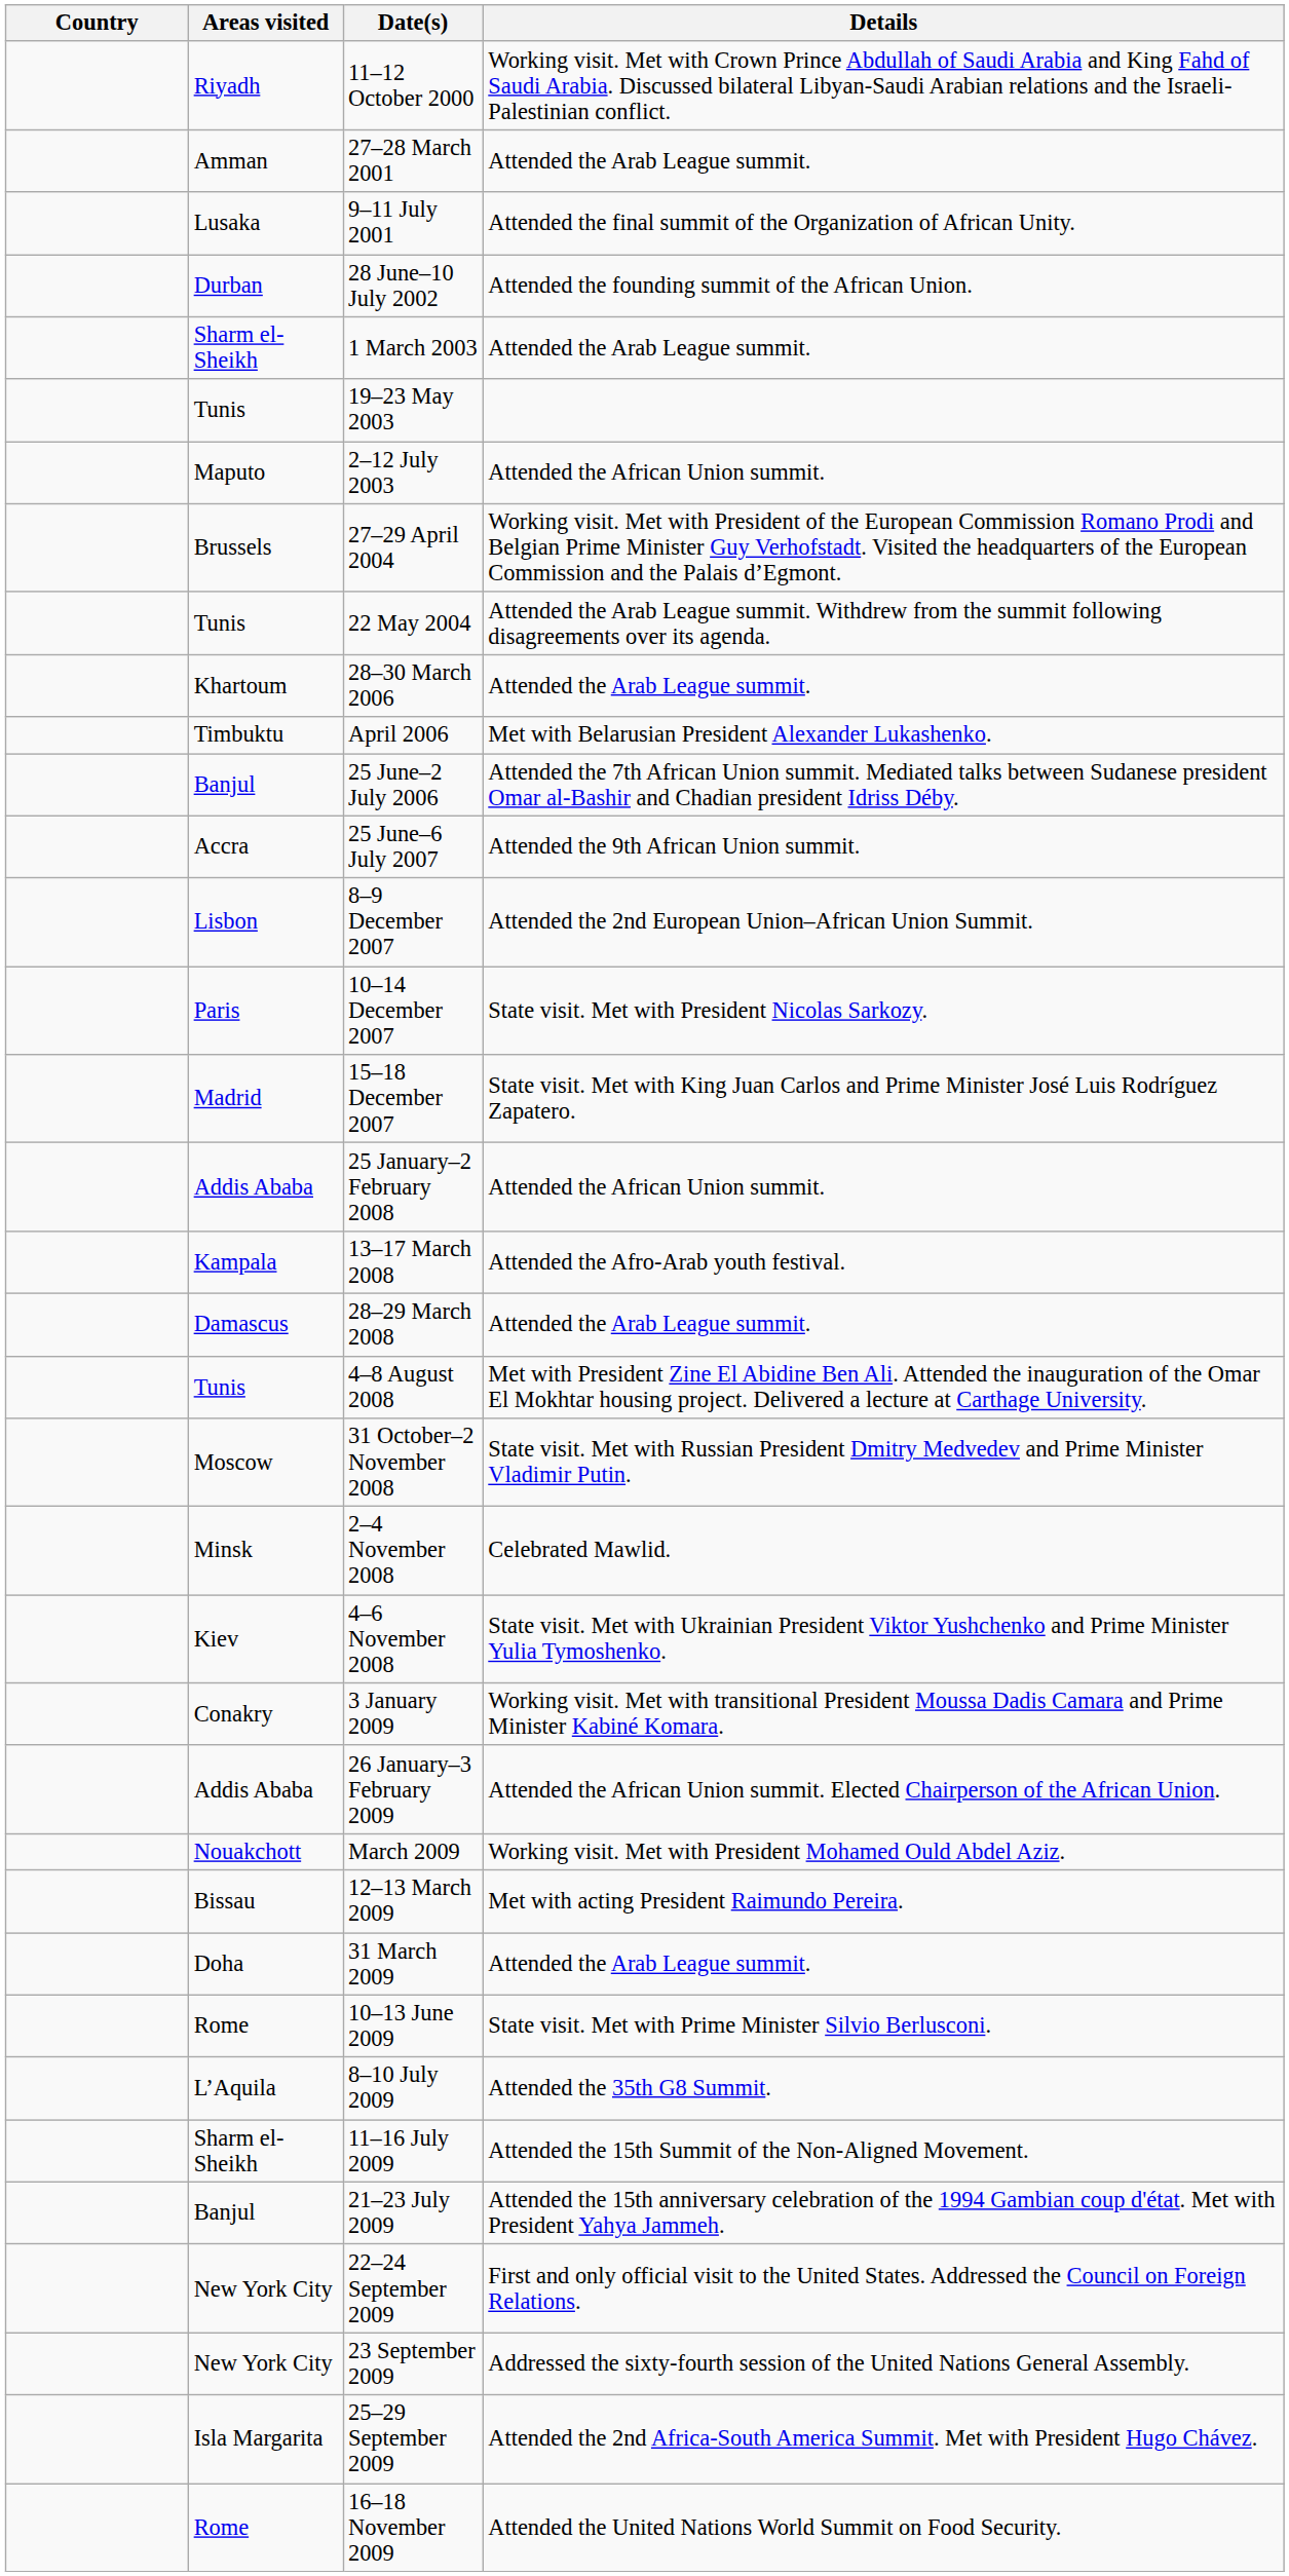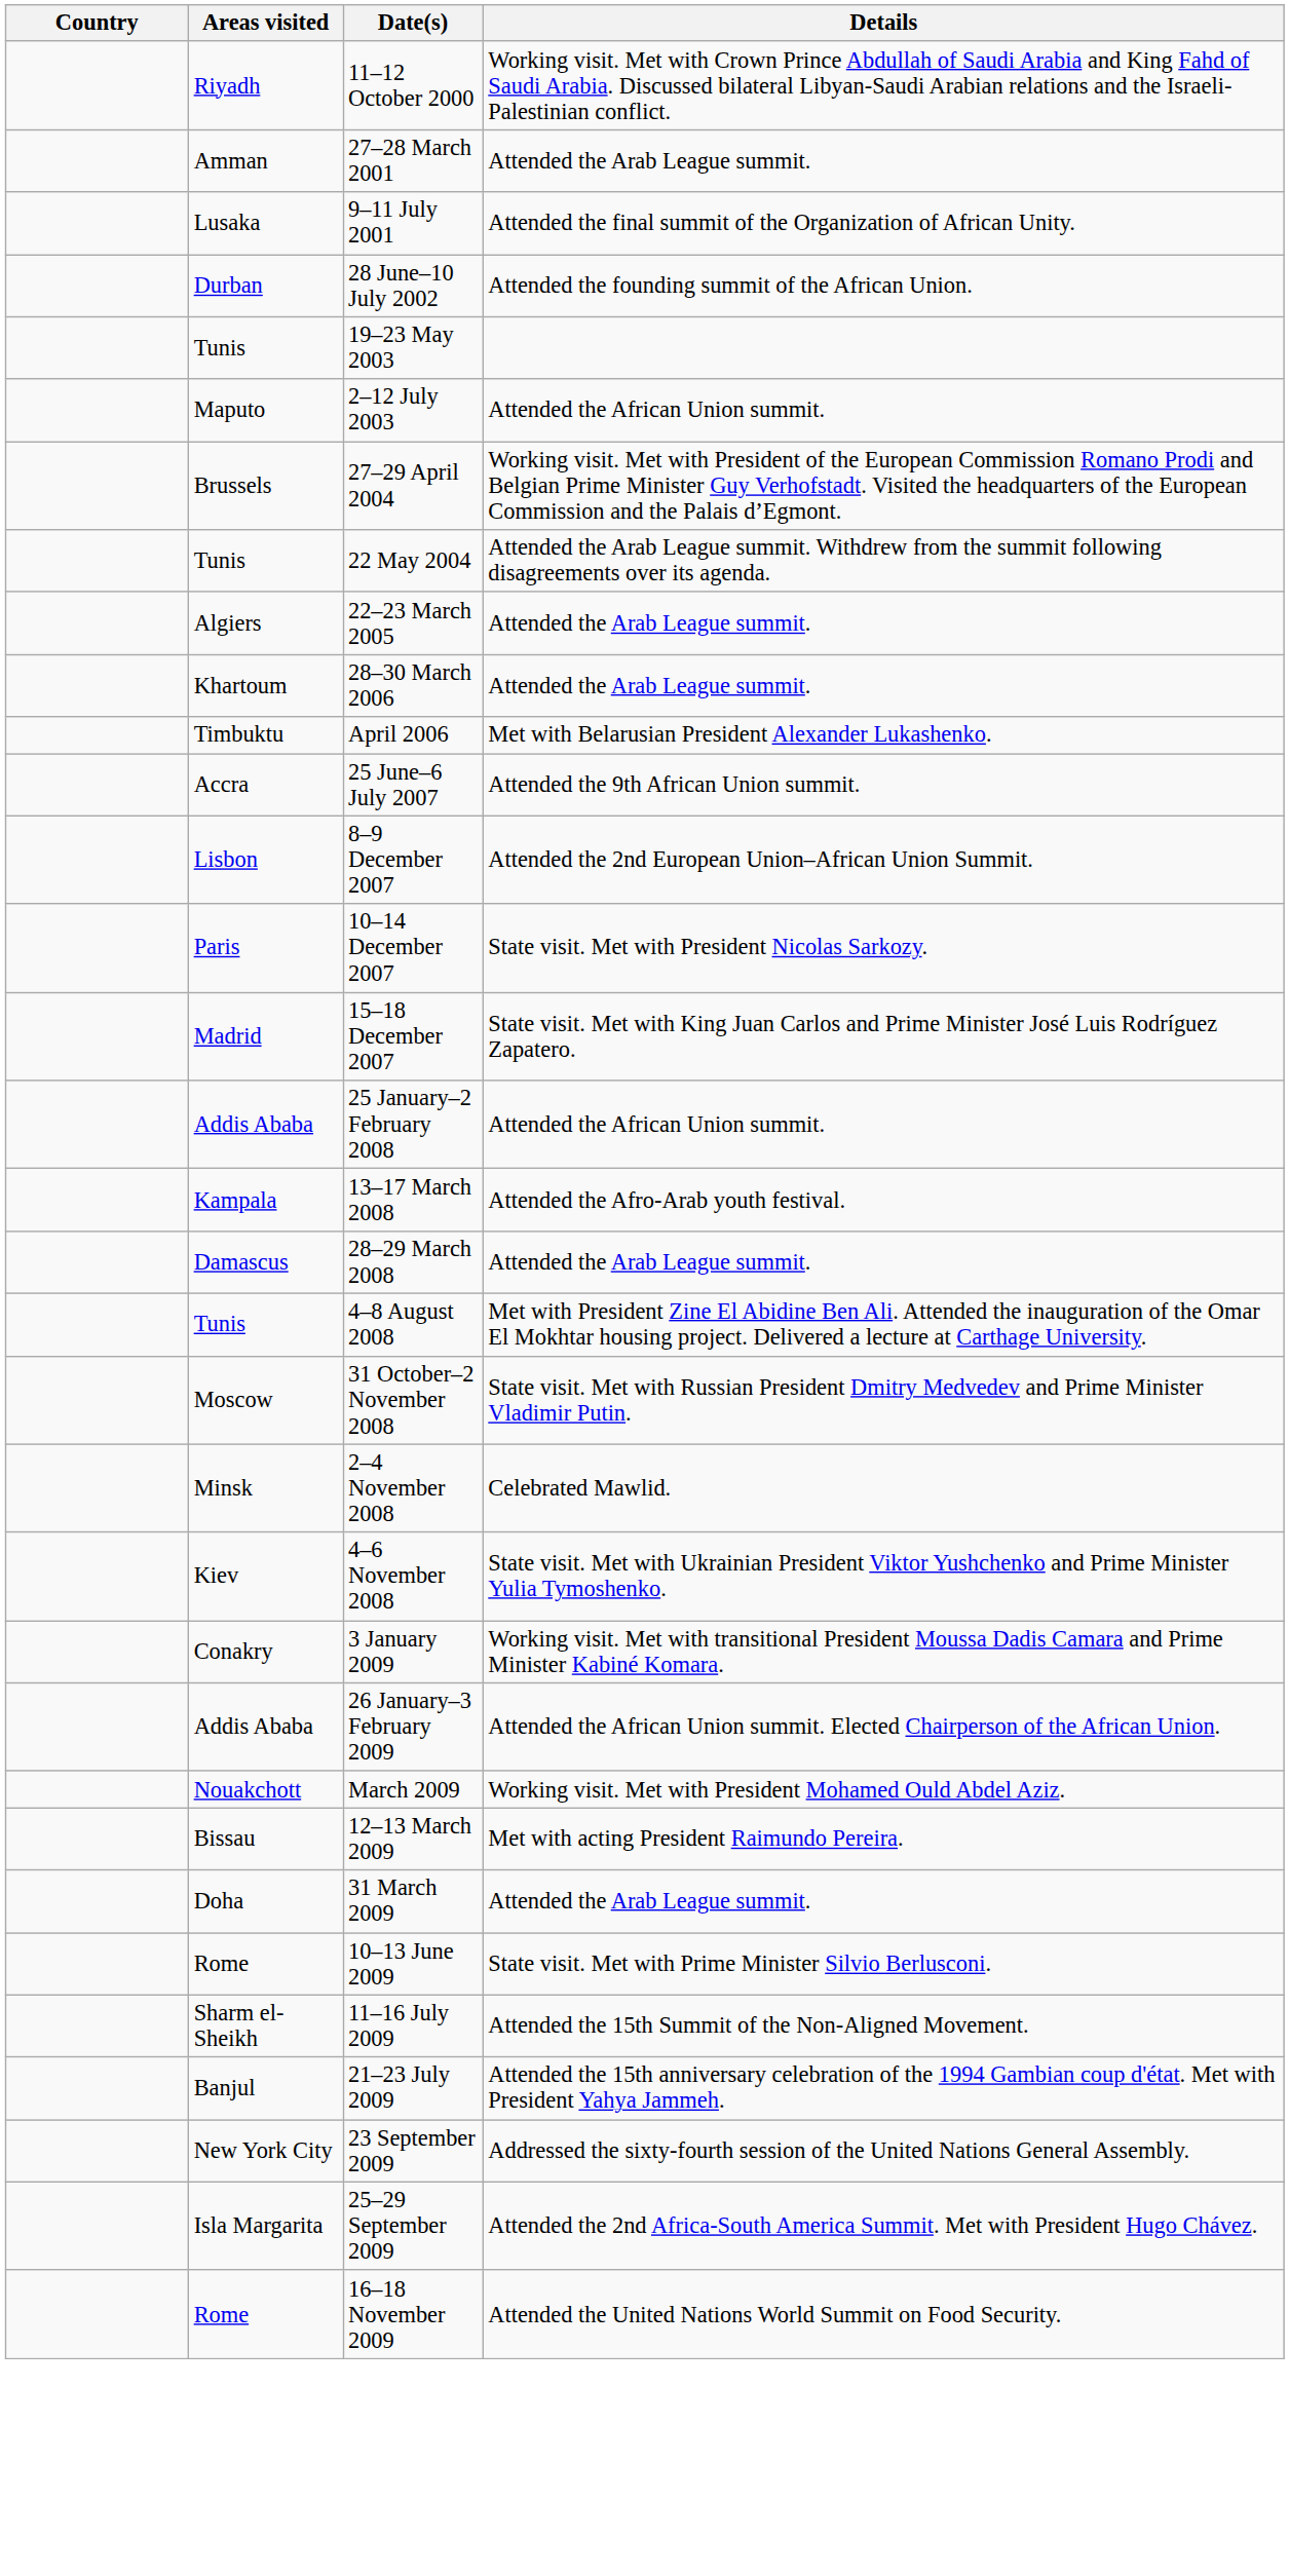- row: Sharm el-Sheikh | 1 March 2003 | Attended the Arab League summit.
+ row: Algiers | 22–23 March 2005 | Attended the Arab League summit.
- row: Banjul | 25 June–2 July 2006 | Attended the 7th African Union summit. Mediated talks between Sudanese president Omar al-Bashir and Chadian president Idriss Déby.
- row: L’Aquila | 8–10 July 2009 | Attended the 35th G8 Summit.
- row: New York City | 22–24 September 2009 | First and only official visit to the United States. Addressed the Council on Foreign Relations.
